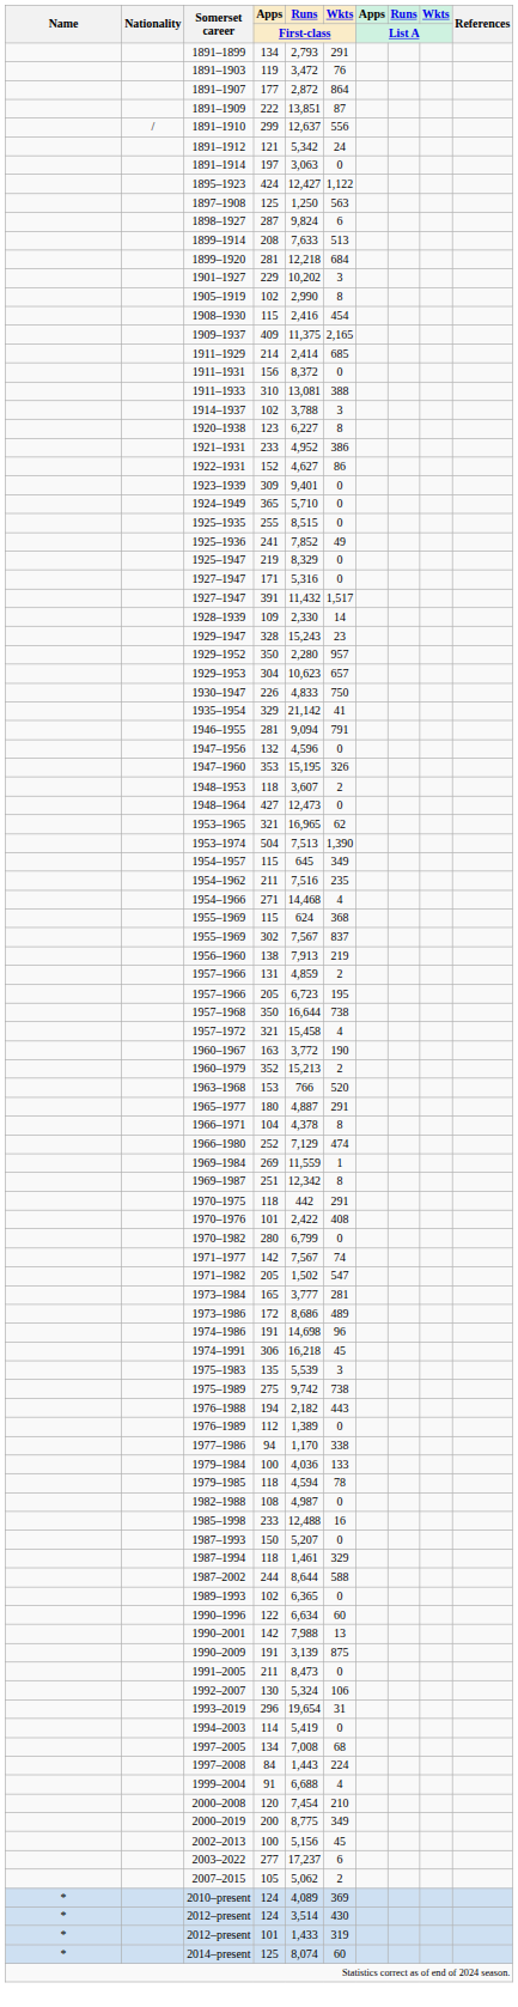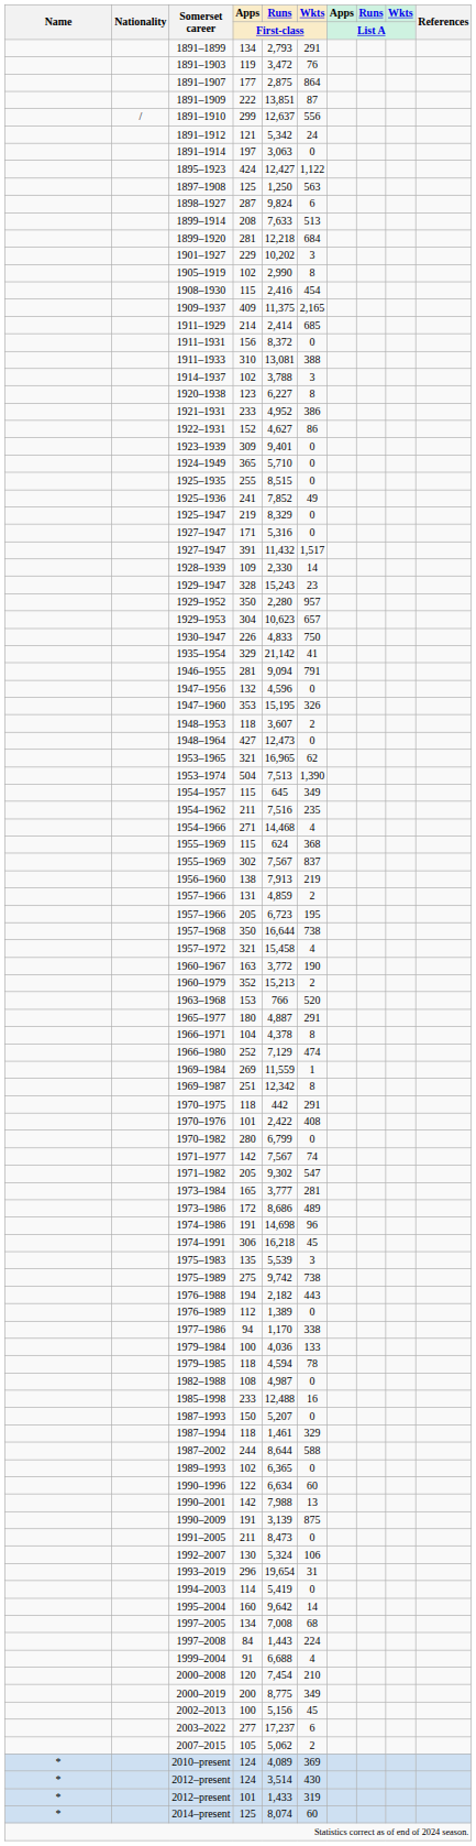1891–1907 | Runs / First-class: 2,872 -> 2,875
1971–1982 | Runs / First-class: 1,502 -> 9,302
+ row: 1995–2004 | 160 | 9,642 | 14
